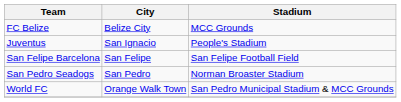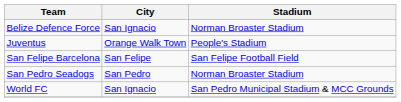+ row: Belize Defence Force | San Ignacio | Norman Broaster Stadium
- row: FC Belize | Belize City | MCC Grounds
Juventus | City: San Ignacio -> Orange Walk Town
World FC | City: Orange Walk Town -> San Ignacio
